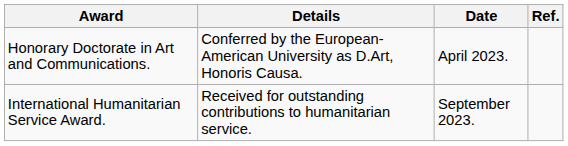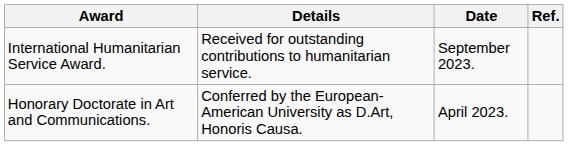rows swapped: Honorary Doctorate in Art and Communications. <-> International Humanitarian Service Award.
